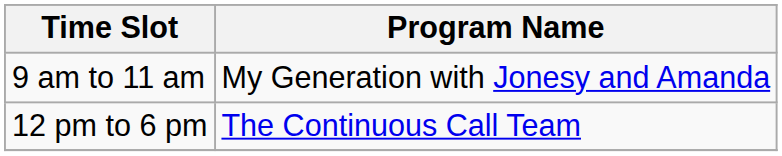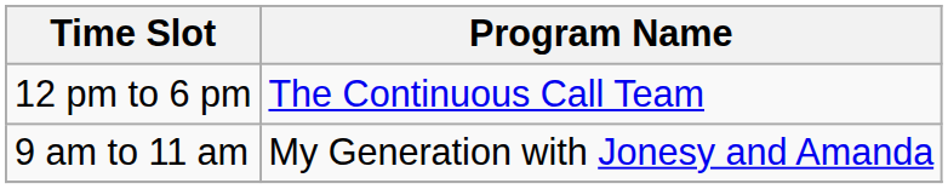rows swapped: 9 am to 11 am <-> 12 pm to 6 pm
